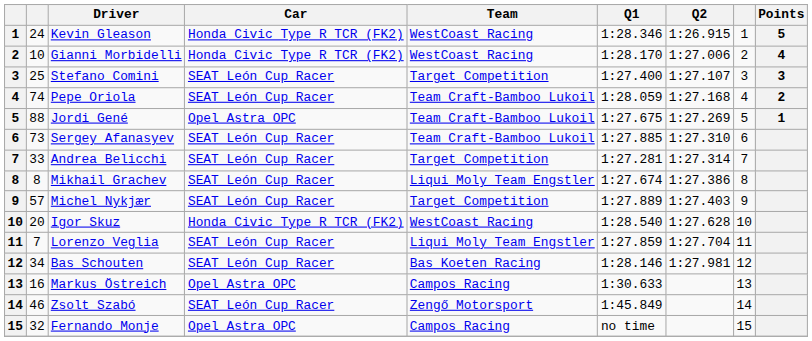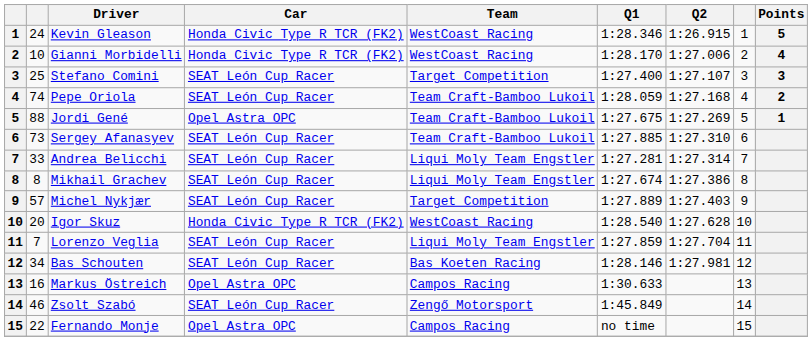Andrea Belicchi | Team: Target Competition -> Liqui Moly Team Engstler
Fernando Monje | column 2: 32 -> 22
